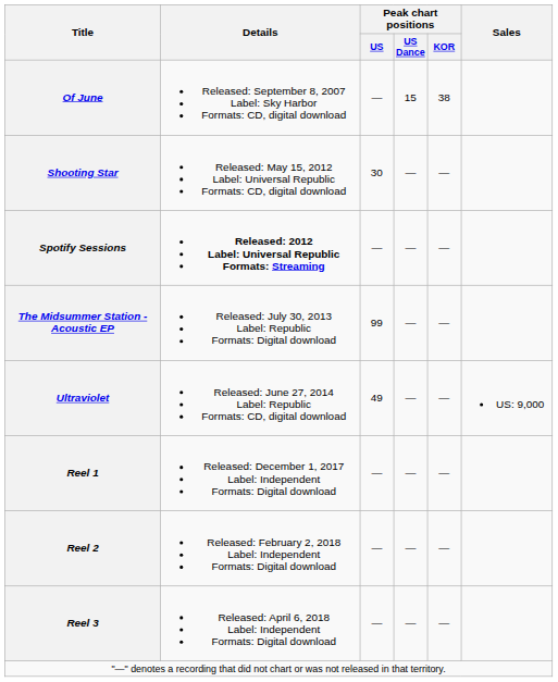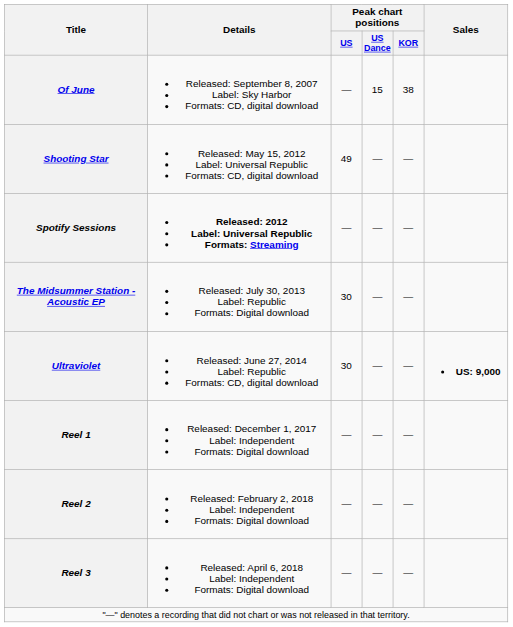Shooting Star | Peak chart positions / US: 30 -> 49
The Midsummer Station - Acoustic EP | Peak chart positions / US: 99 -> 30
Ultraviolet | Peak chart positions / US: 49 -> 30
Ultraviolet | Sales: normal -> bold
